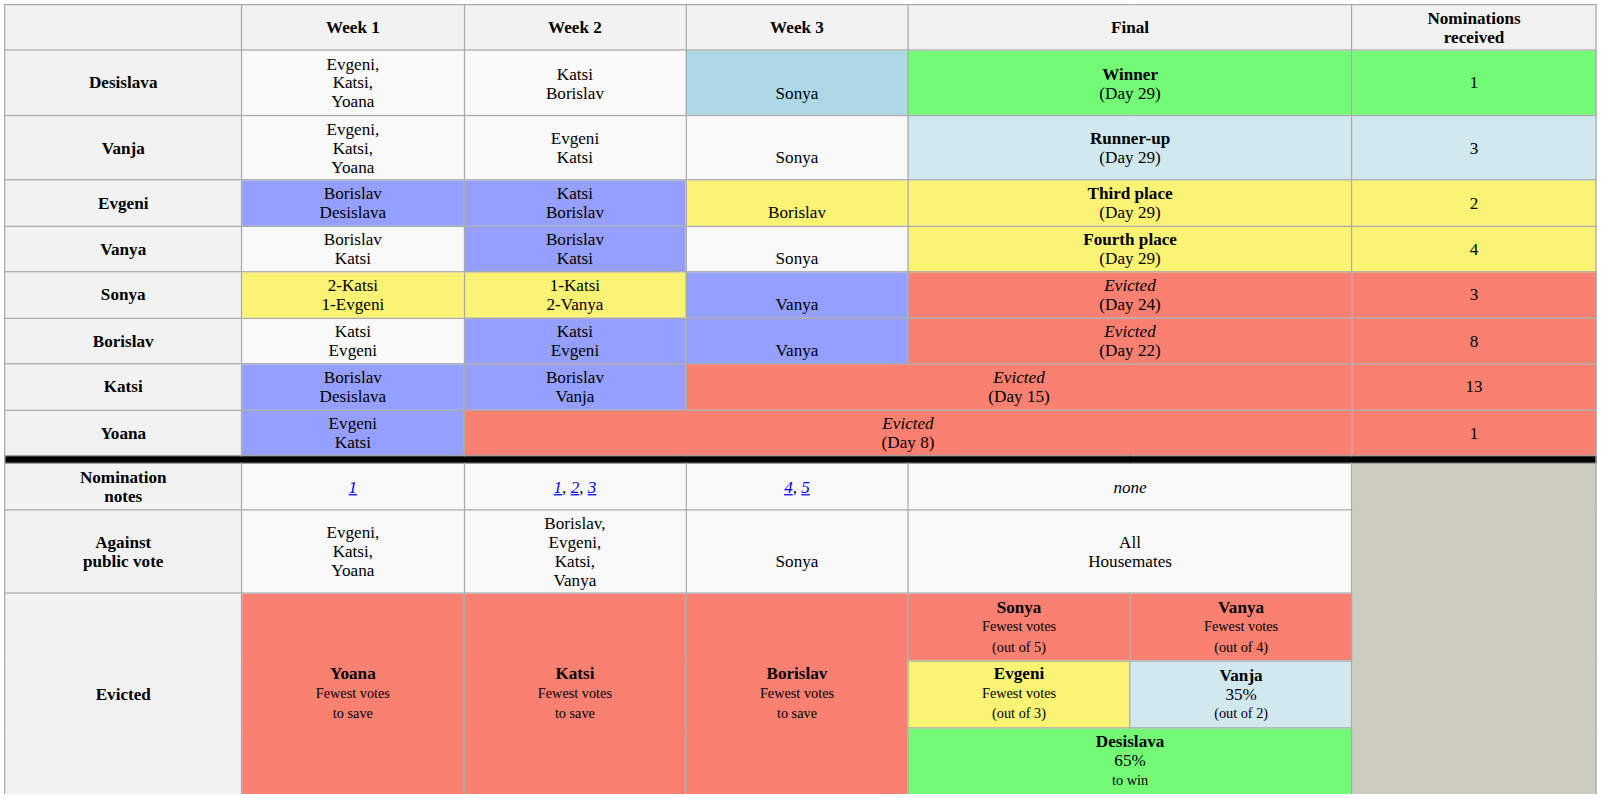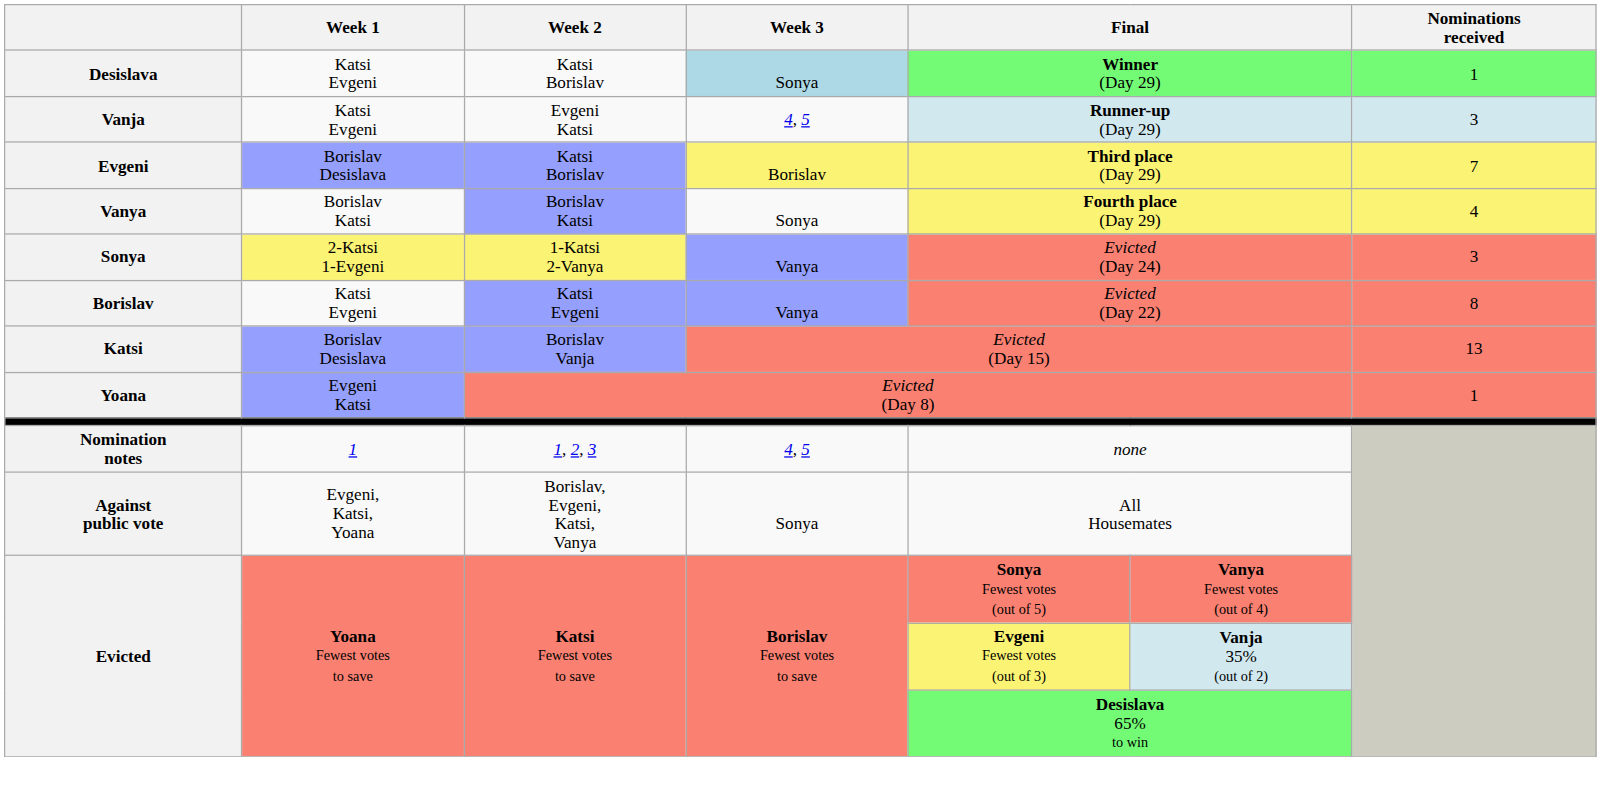Desislava | Week 1: Evgeni, Katsi, Yoana -> Katsi Evgeni
Vanja | Week 1: Evgeni, Katsi, Yoana -> Katsi Evgeni
Vanja | Week 3: Sonya -> 4, 5
Evgeni | Nominations received: 2 -> 7
